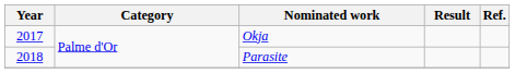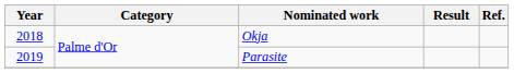Okja | Year: 2017 -> 2018
Parasite | Year: 2018 -> 2019
